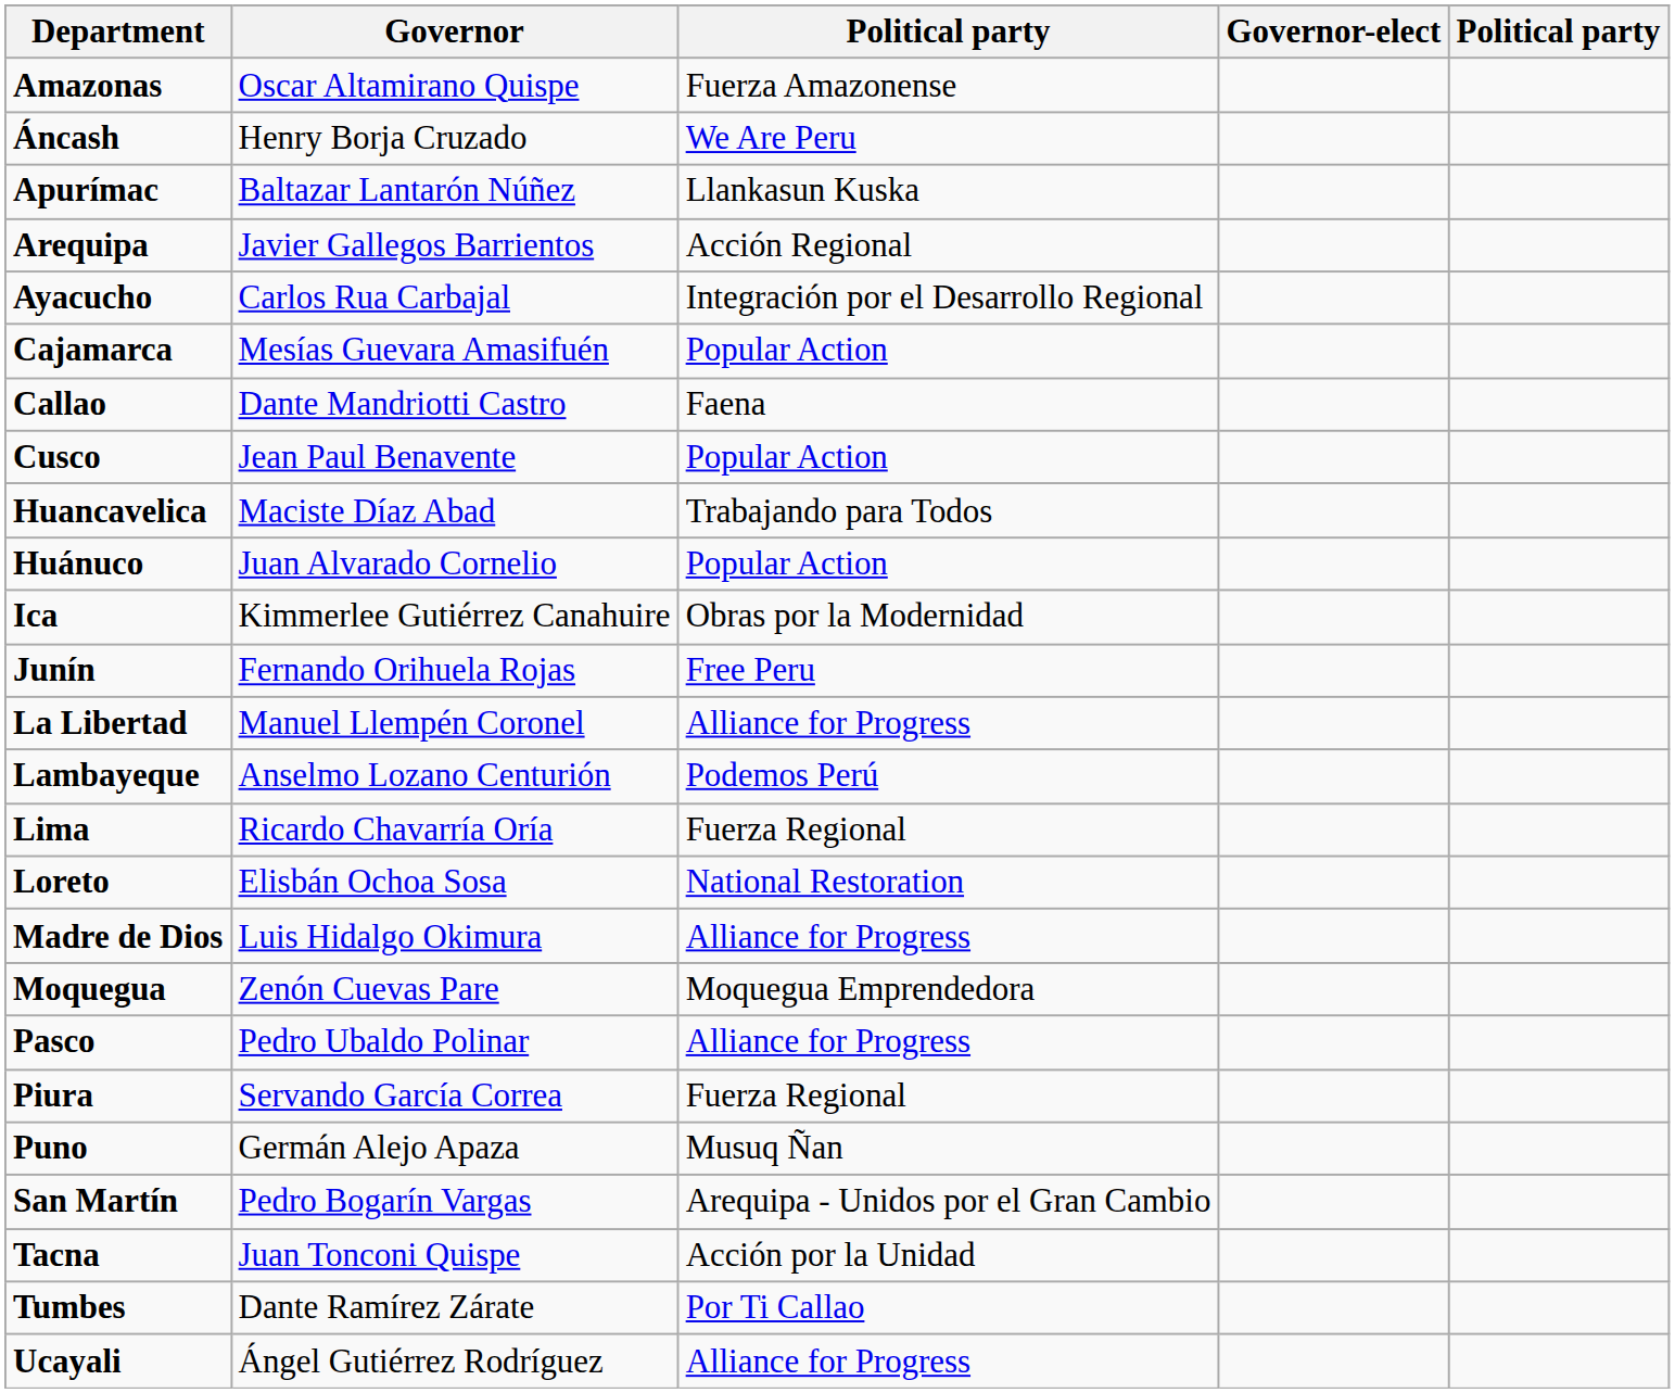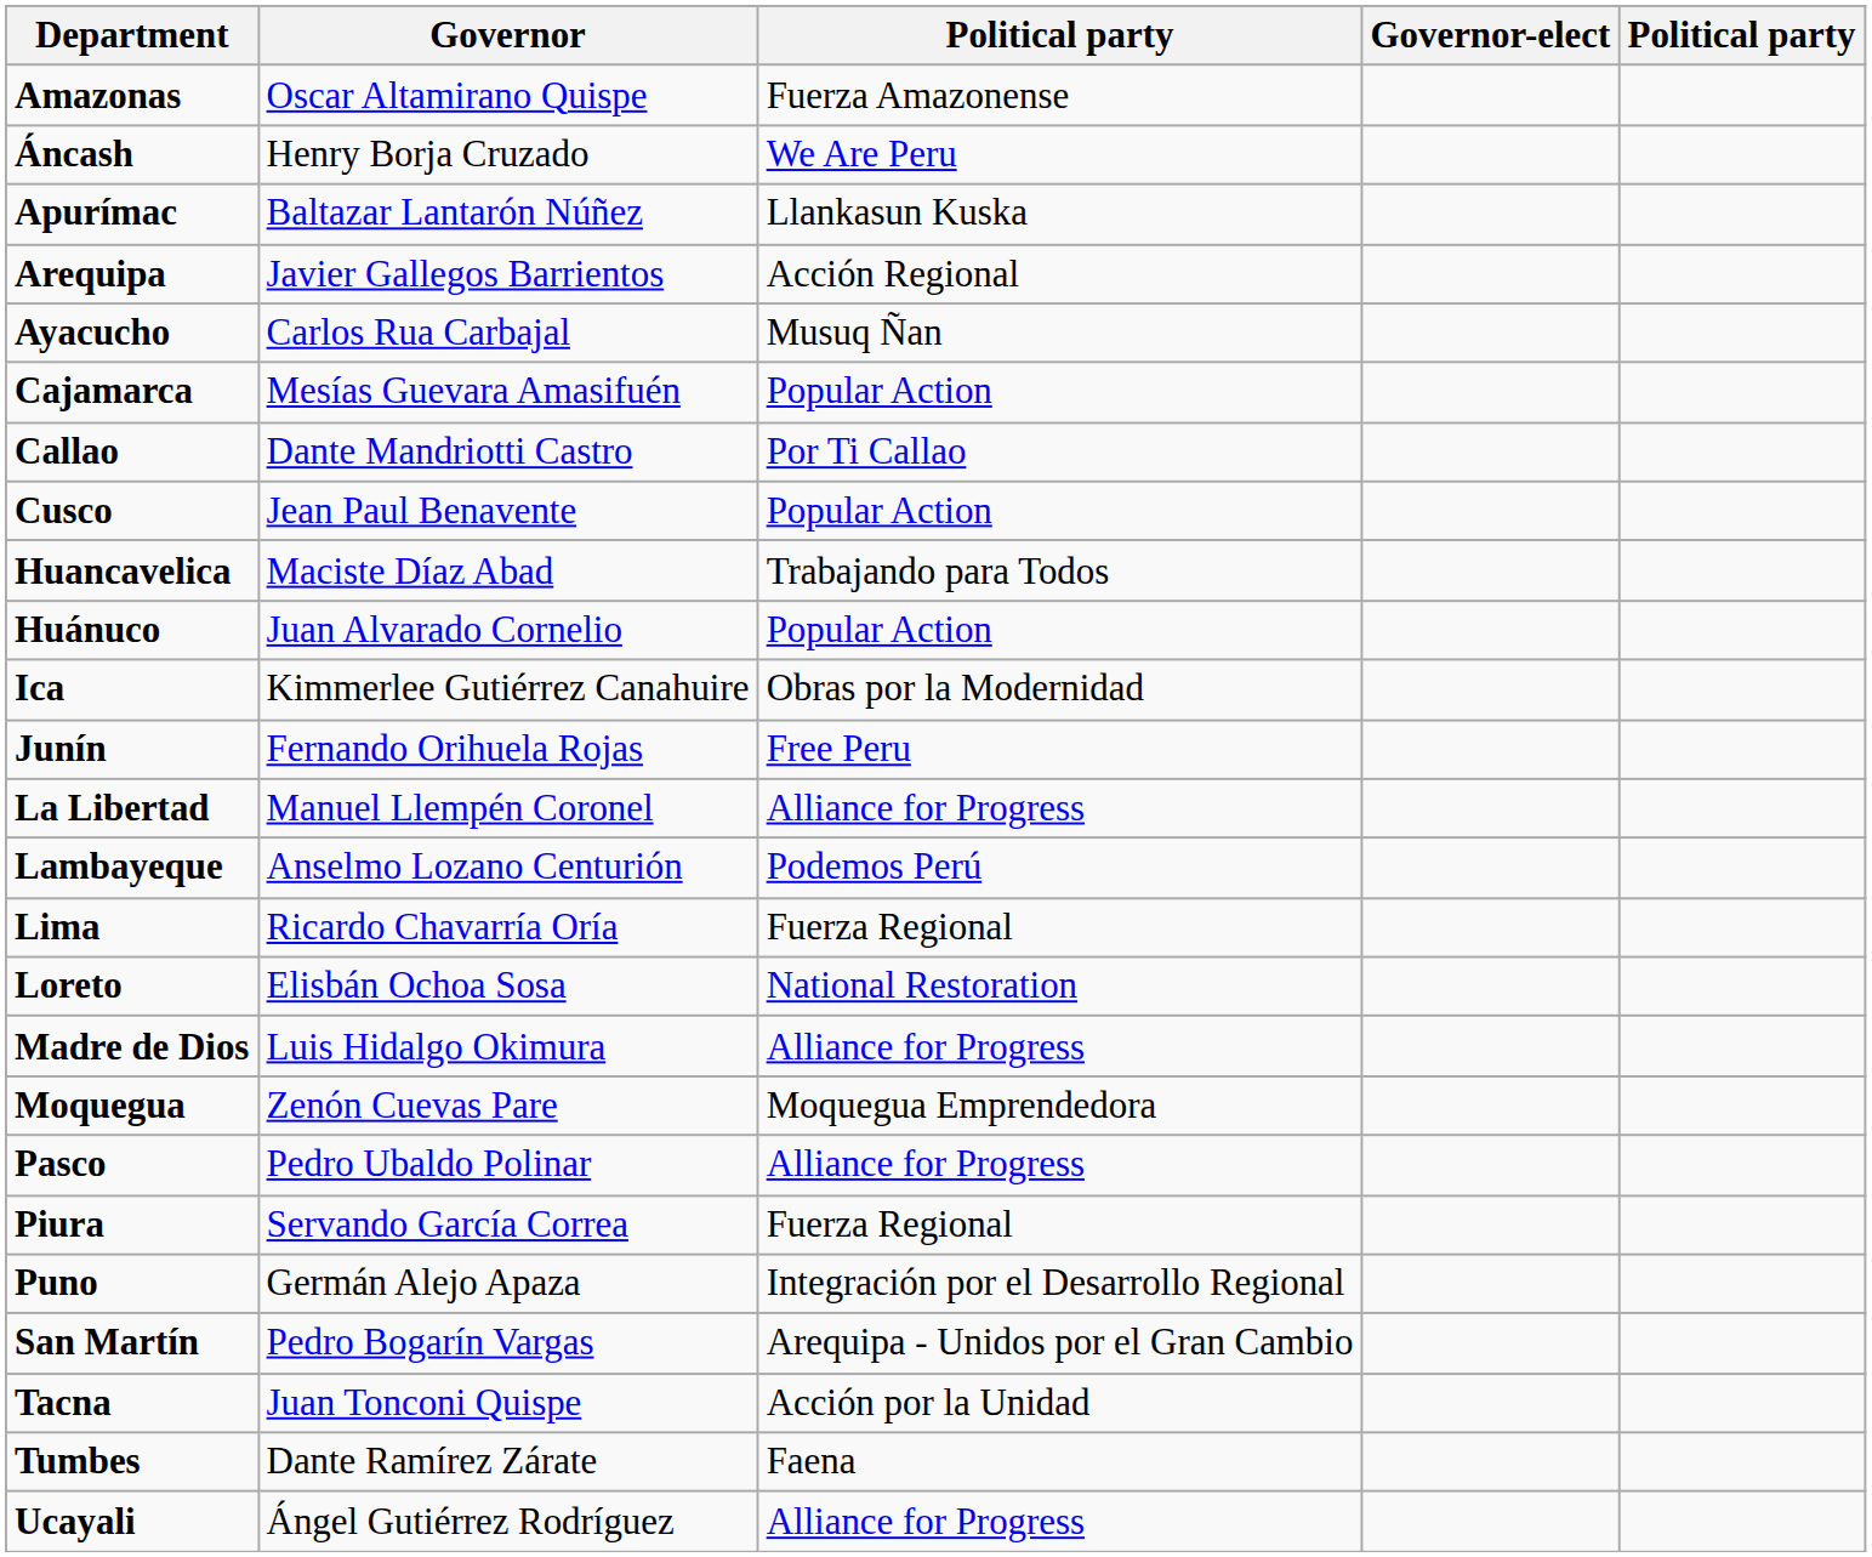Ayacucho | column 3: Integración por el Desarrollo Regional -> Musuq Ñan
Callao | column 3: Faena -> Por Ti Callao
Puno | column 3: Musuq Ñan -> Integración por el Desarrollo Regional
Tumbes | column 3: Por Ti Callao -> Faena
